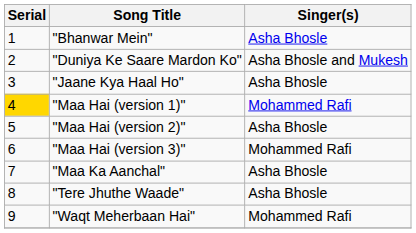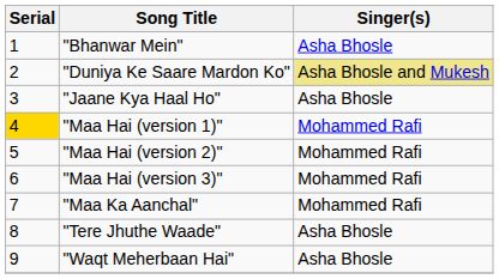"Duniya Ke Saare Mardon Ko" | Singer(s): no background -> khaki background
"Maa Hai (version 2)" | Singer(s): Asha Bhosle -> Mohammed Rafi
"Maa Ka Aanchal" | Singer(s): Asha Bhosle -> Mohammed Rafi
"Waqt Meherbaan Hai" | Singer(s): Mohammed Rafi -> Asha Bhosle
